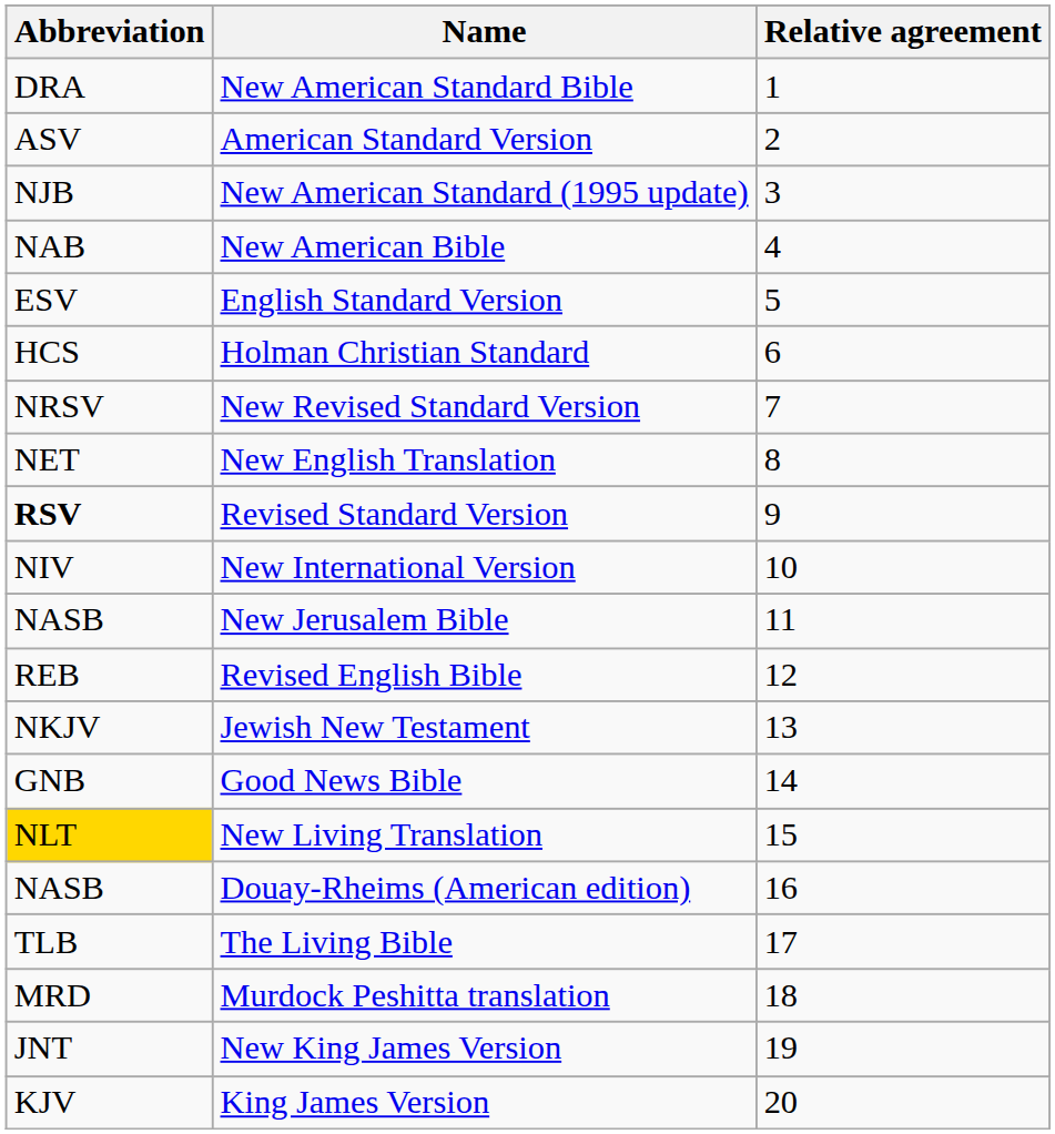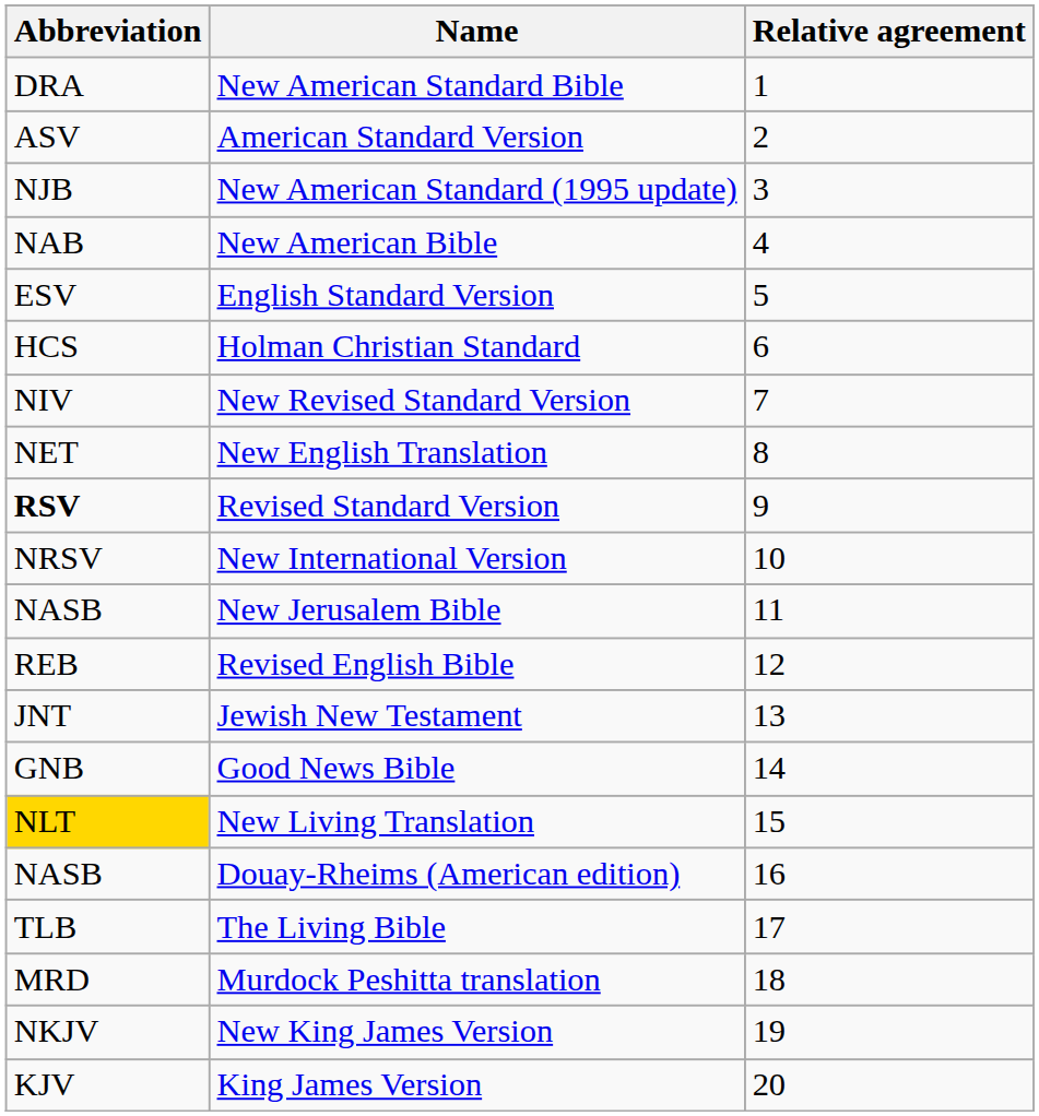New Revised Standard Version | Abbreviation: NRSV -> NIV
New International Version | Abbreviation: NIV -> NRSV
Jewish New Testament | Abbreviation: NKJV -> JNT
New King James Version | Abbreviation: JNT -> NKJV
